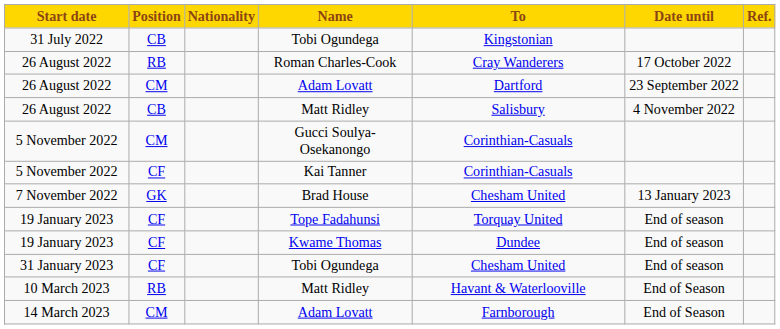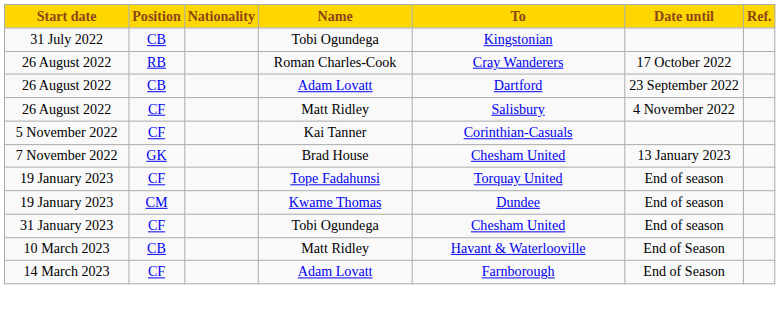26 August 2022 / Adam Lovatt | Position: CM -> CB
26 August 2022 / Matt Ridley | Position: CB -> CF
- row: 5 November 2022 | CM | Gucci Soulya-Osekanongo | Corinthian-Casuals
Kwame Thomas | Position: CF -> CM
10 March 2023 / Matt Ridley | Position: RB -> CB
14 March 2023 / Adam Lovatt | Position: CM -> CF
